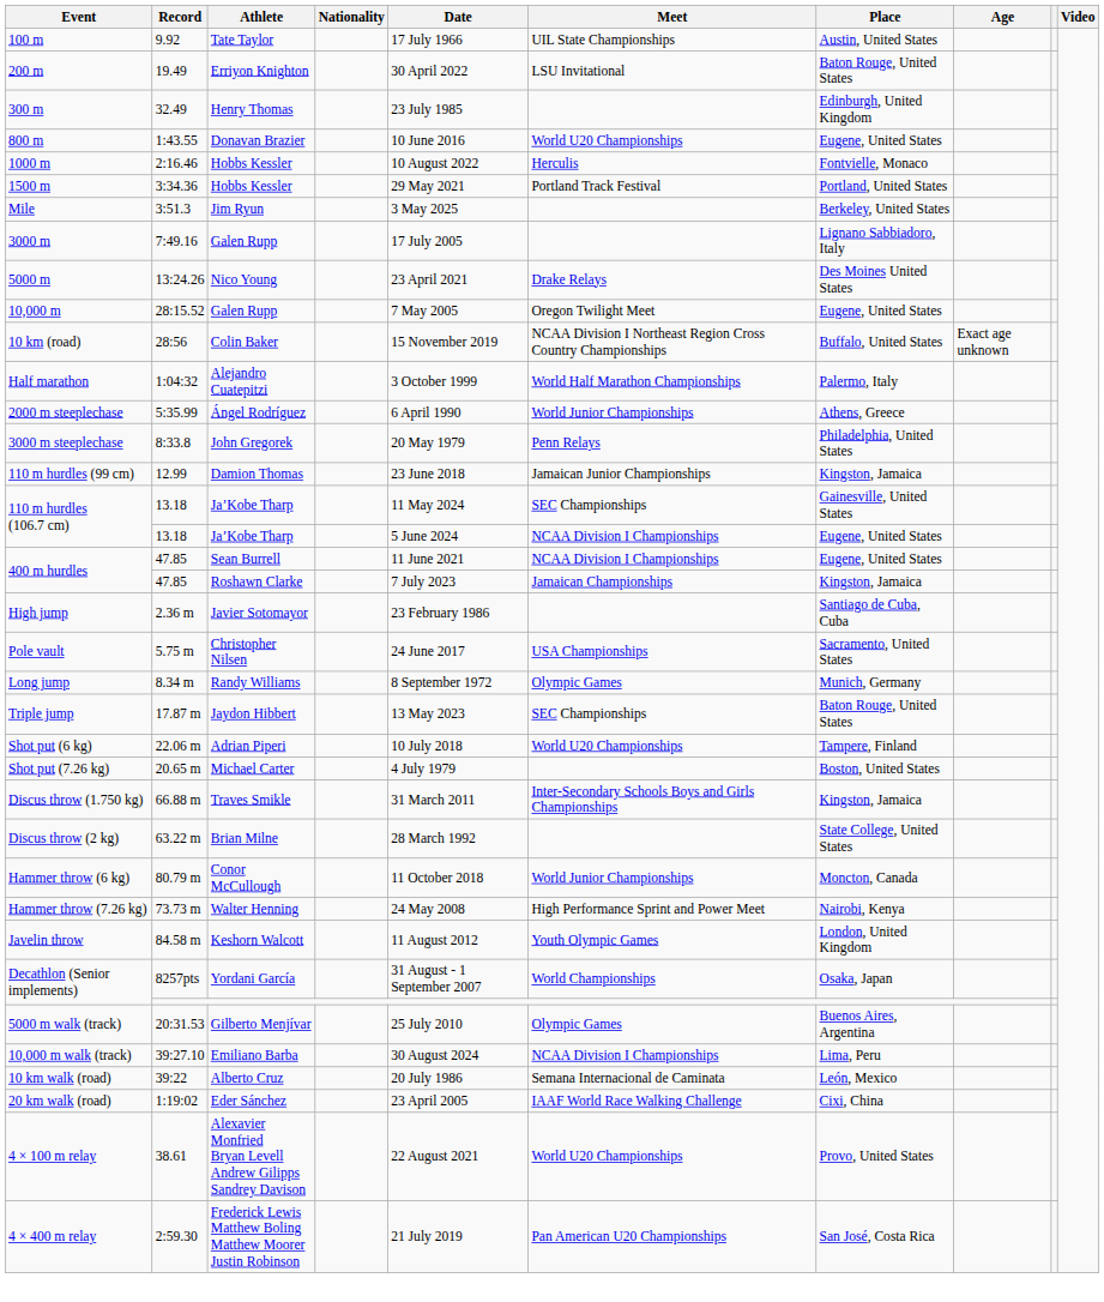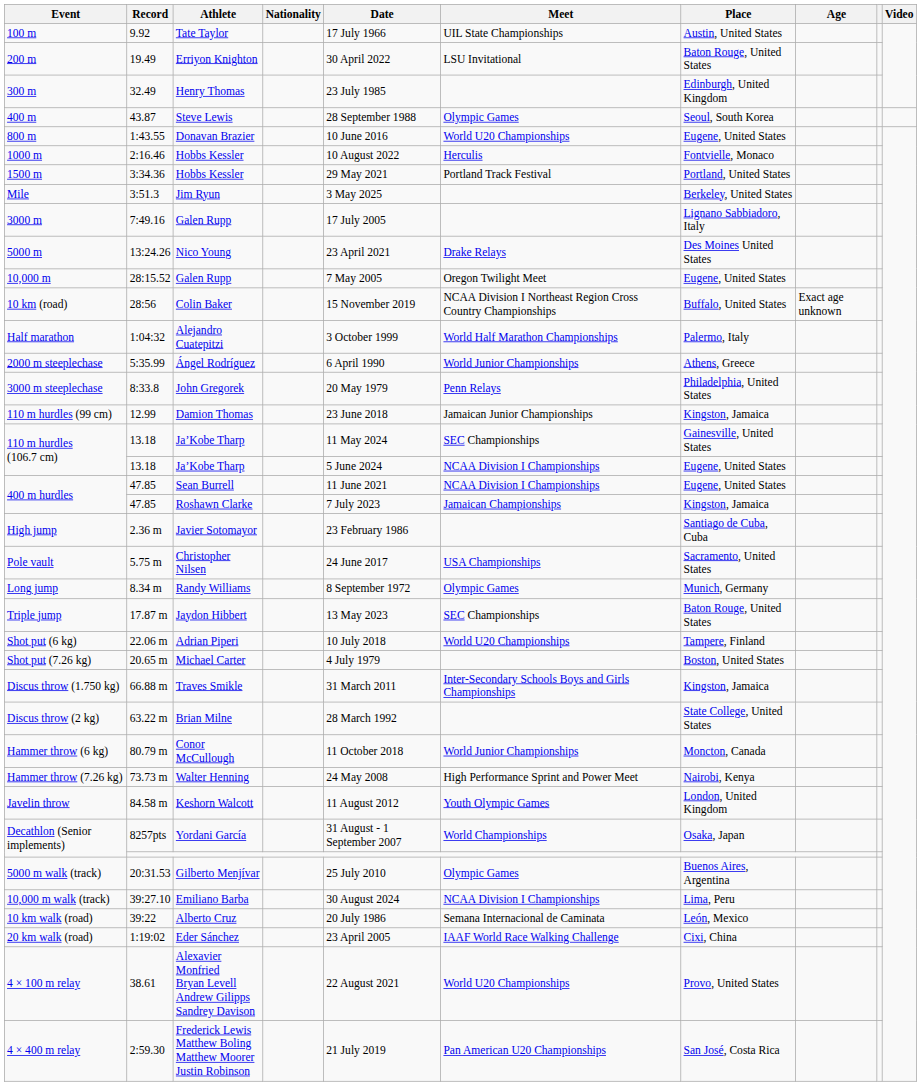+ row: 400 m | 43.87 | Steve Lewis | 28 September 1988 | Olympic Games | Seoul, South Korea
